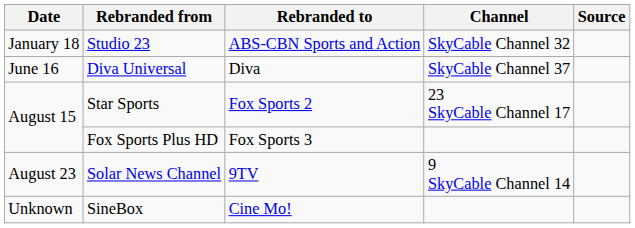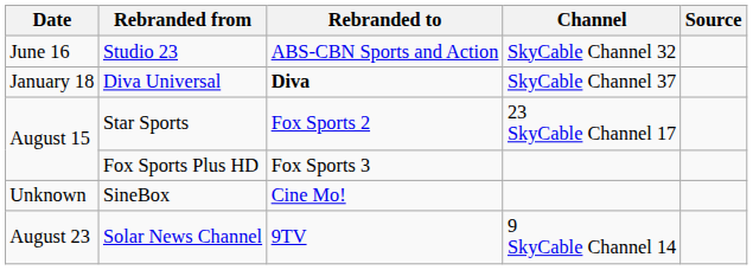Studio 23 | Date: January 18 -> June 16
Diva Universal | Date: June 16 -> January 18
Diva Universal | Rebranded to: normal -> bold
rows swapped: Solar News Channel <-> SineBox
